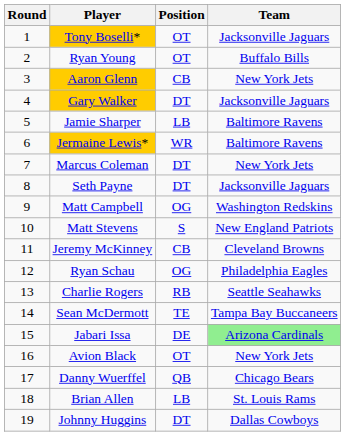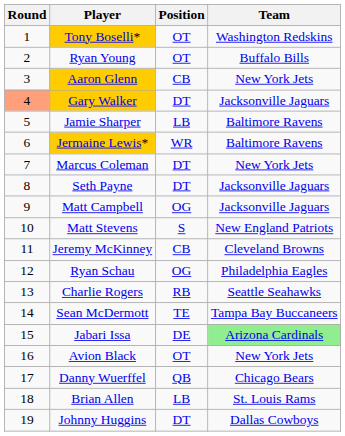Tony Boselli* | Team: Jacksonville Jaguars -> Washington Redskins
Gary Walker | Round: no background -> lightsalmon background
Matt Campbell | Team: Washington Redskins -> Jacksonville Jaguars
